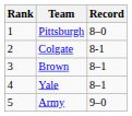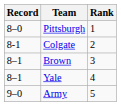columns swapped: Rank <-> Record
